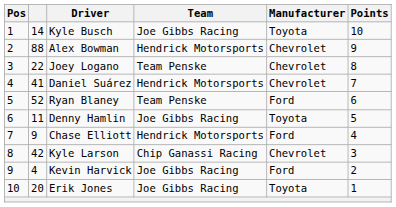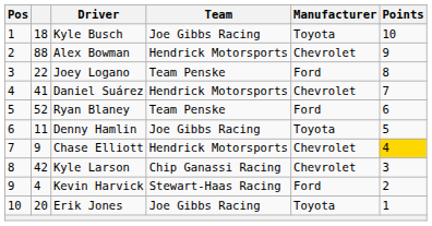Kyle Busch | column 2: 14 -> 18
Joey Logano | Manufacturer: Chevrolet -> Ford
Chase Elliott | Manufacturer: Ford -> Chevrolet
Chase Elliott | Points: no background -> gold background
Kevin Harvick | Team: Joe Gibbs Racing -> Stewart-Haas Racing
